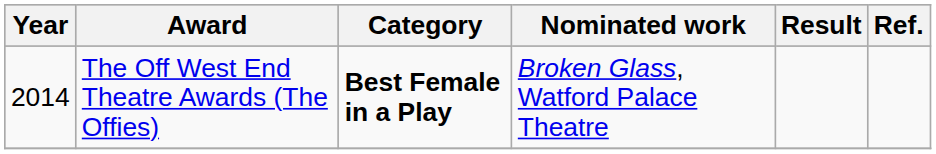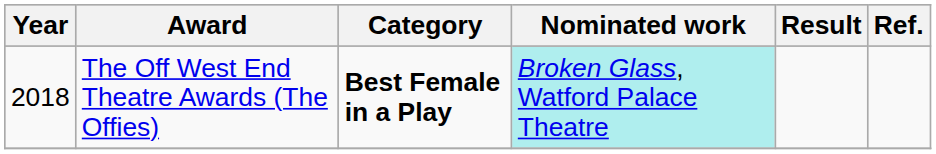The Off West End Theatre Awards (The Offies) | Year: 2014 -> 2018
The Off West End Theatre Awards (The Offies) | Nominated work: no background -> paleturquoise background
